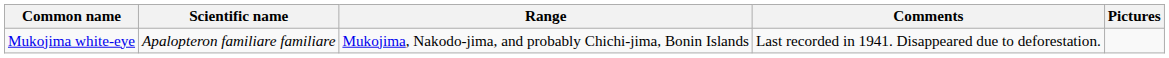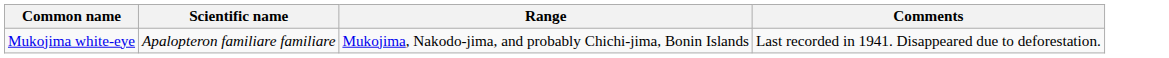- column: Pictures
